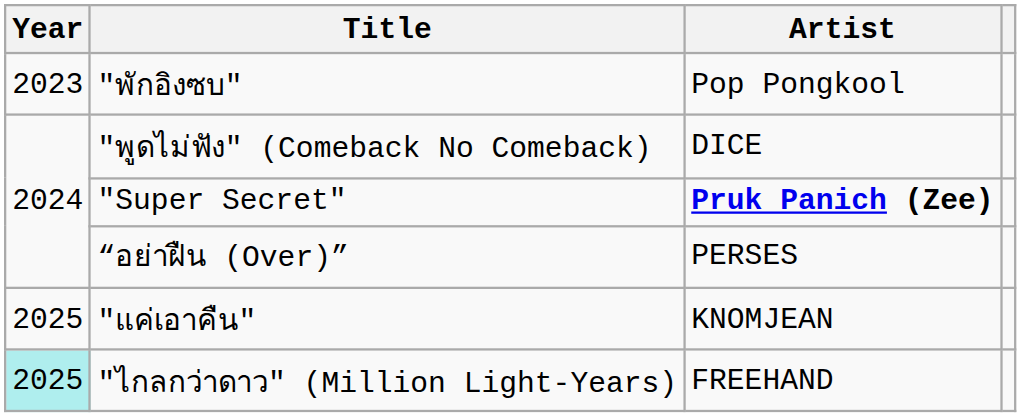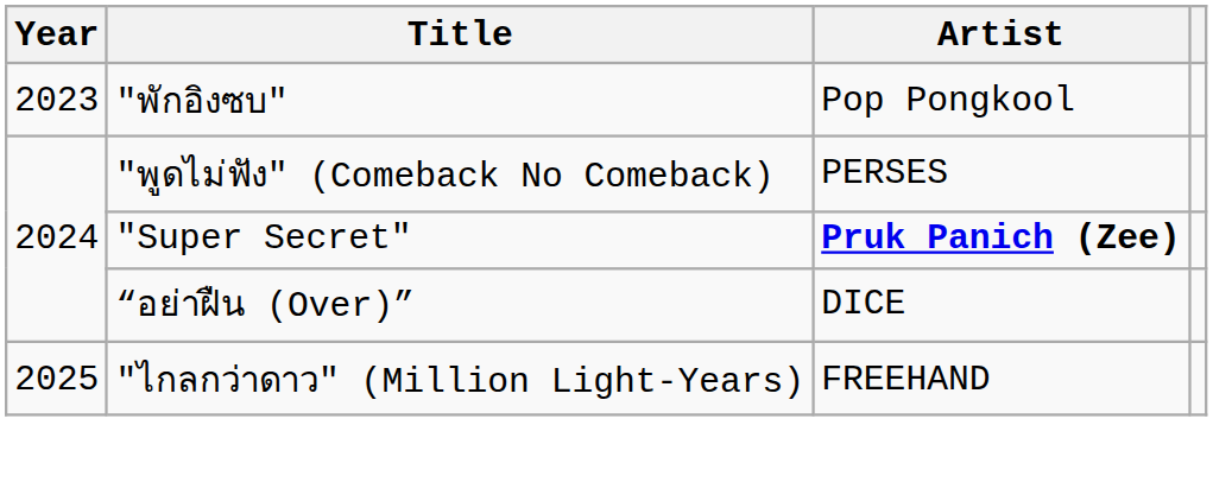"พูดไม่ฟัง" (Comeback No Comeback) | Artist: DICE -> PERSES
“อย่าฝืน (Over)” | Artist: PERSES -> DICE
- row: 2025 | "แค่เอาคืน" | KNOMJEAN
"ไกลกว่าดาว" (Million Light-Years) | Year: paleturquoise background -> no background
